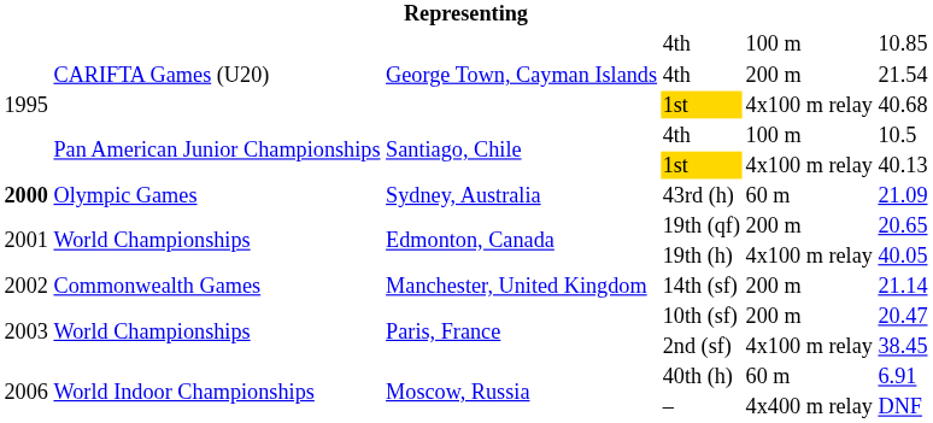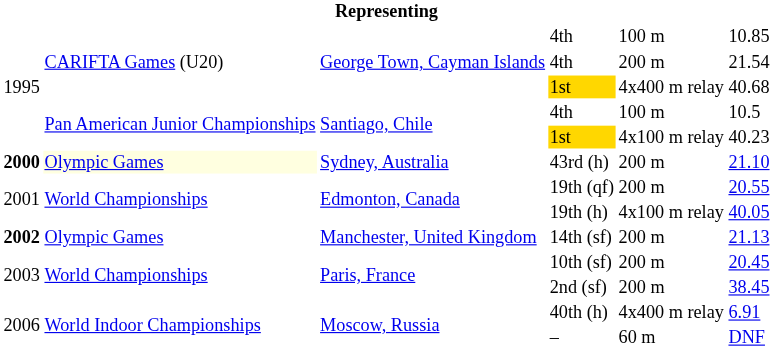George Town, Cayman Islands / 1st | column 5: 4x100 m relay -> 4x400 m relay
Santiago, Chile / 1st | column 6: 40.13 -> 40.23
43rd (h) | column 2: no background -> lightyellow background
43rd (h) | column 5: 60 m -> 200 m
43rd (h) | column 6: 21.09 -> 21.10
19th (qf) | column 6: 20.65 -> 20.55
14th (sf) | column 1: normal -> bold
14th (sf) | column 2: Commonwealth Games -> Olympic Games
14th (sf) | column 6: 21.14 -> 21.13
10th (sf) | column 6: 20.47 -> 20.45
2nd (sf) | column 5: 4x100 m relay -> 200 m
40th (h) | column 5: 60 m -> 4x400 m relay
– | column 5: 4x400 m relay -> 60 m
